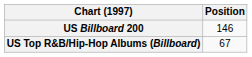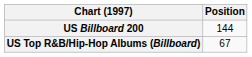US Billboard 200 | Position: 146 -> 144
